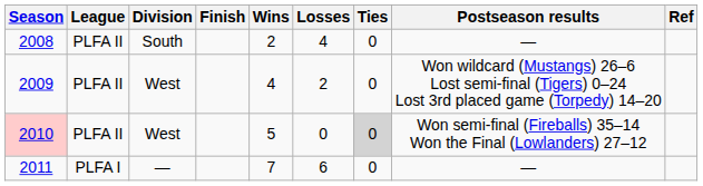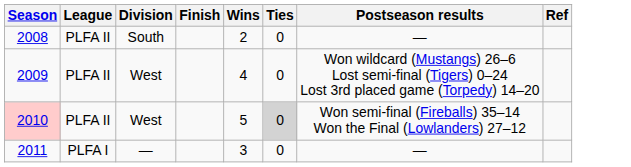- column: Losses | 4 | 2 | 0 | 6
2011 | Wins: 7 -> 3
